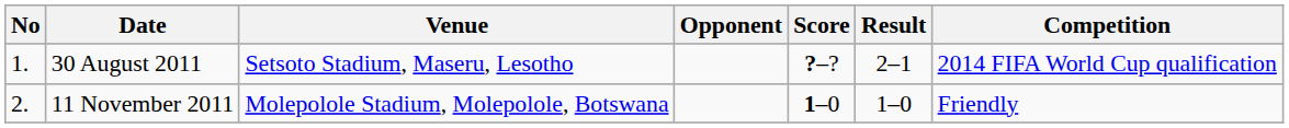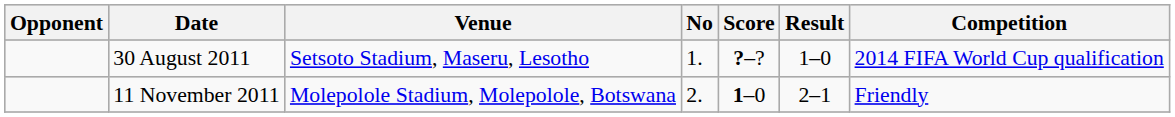columns swapped: No <-> Opponent
30 August 2011 | Result: 2–1 -> 1–0
11 November 2011 | Result: 1–0 -> 2–1
